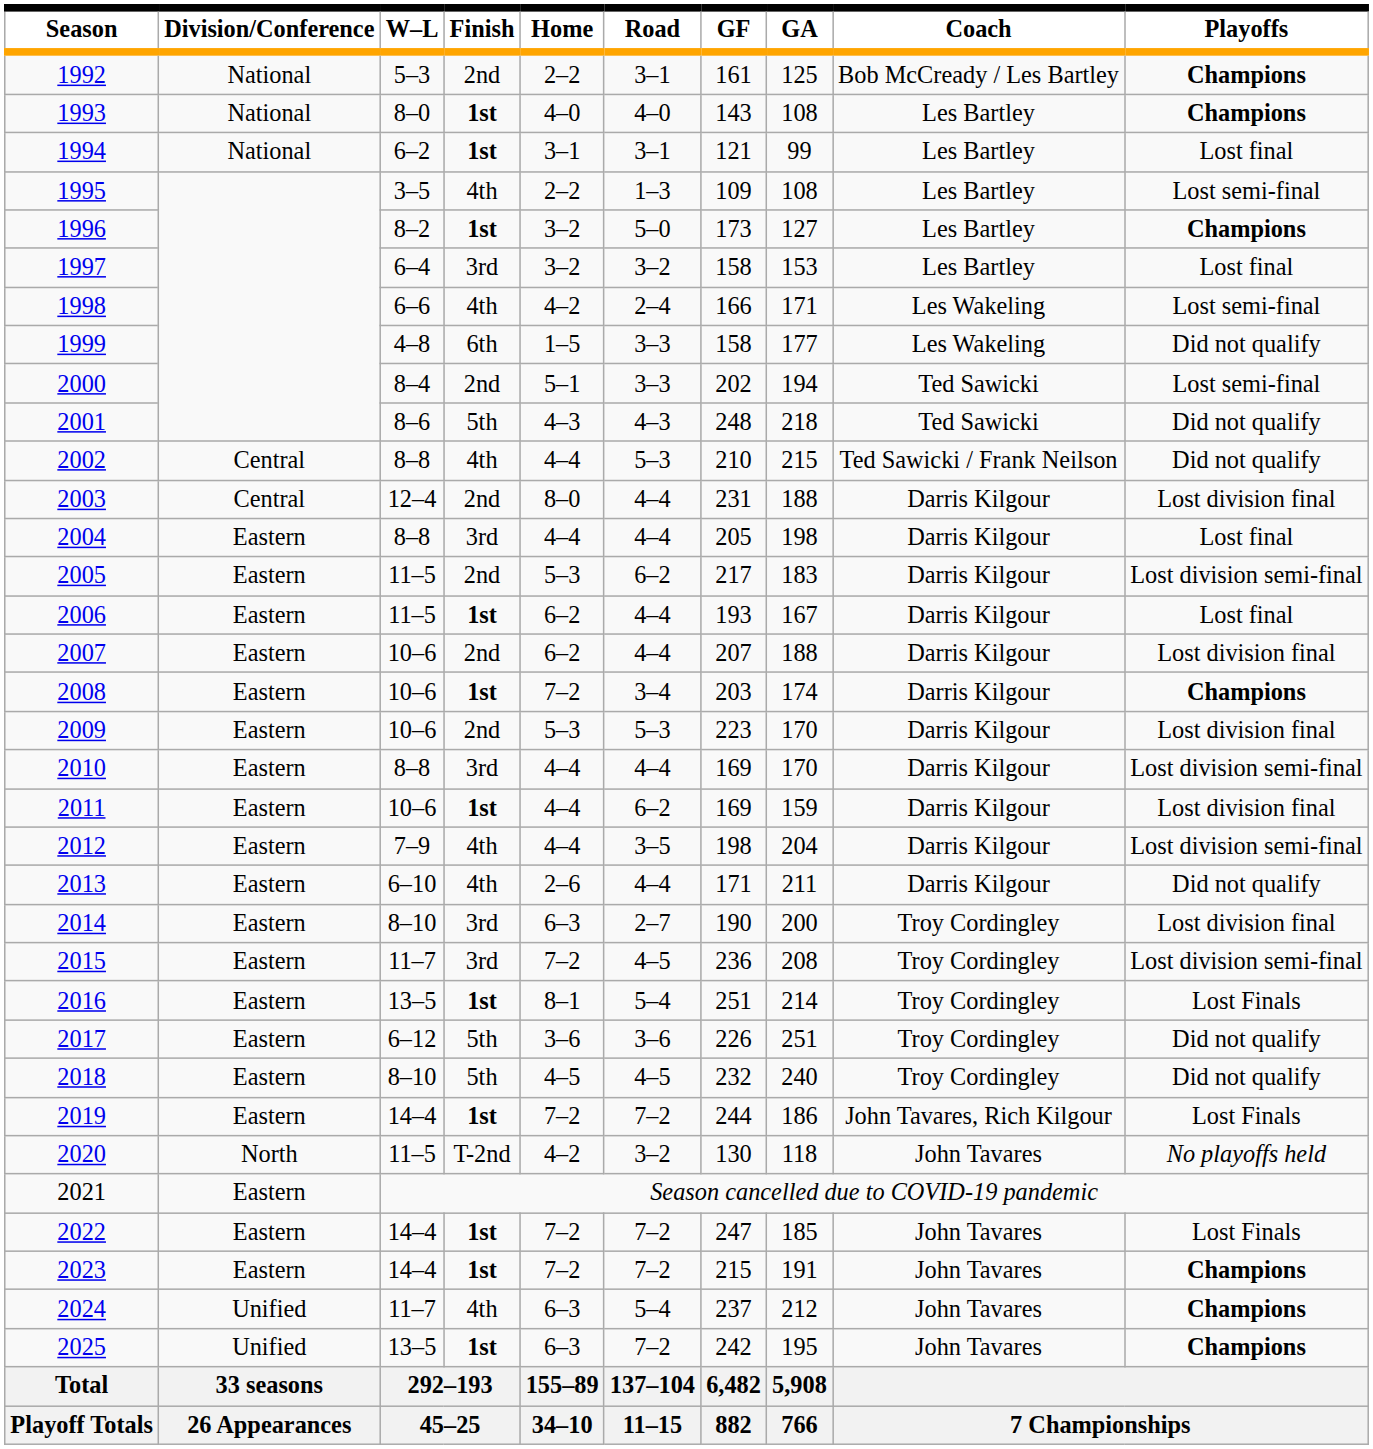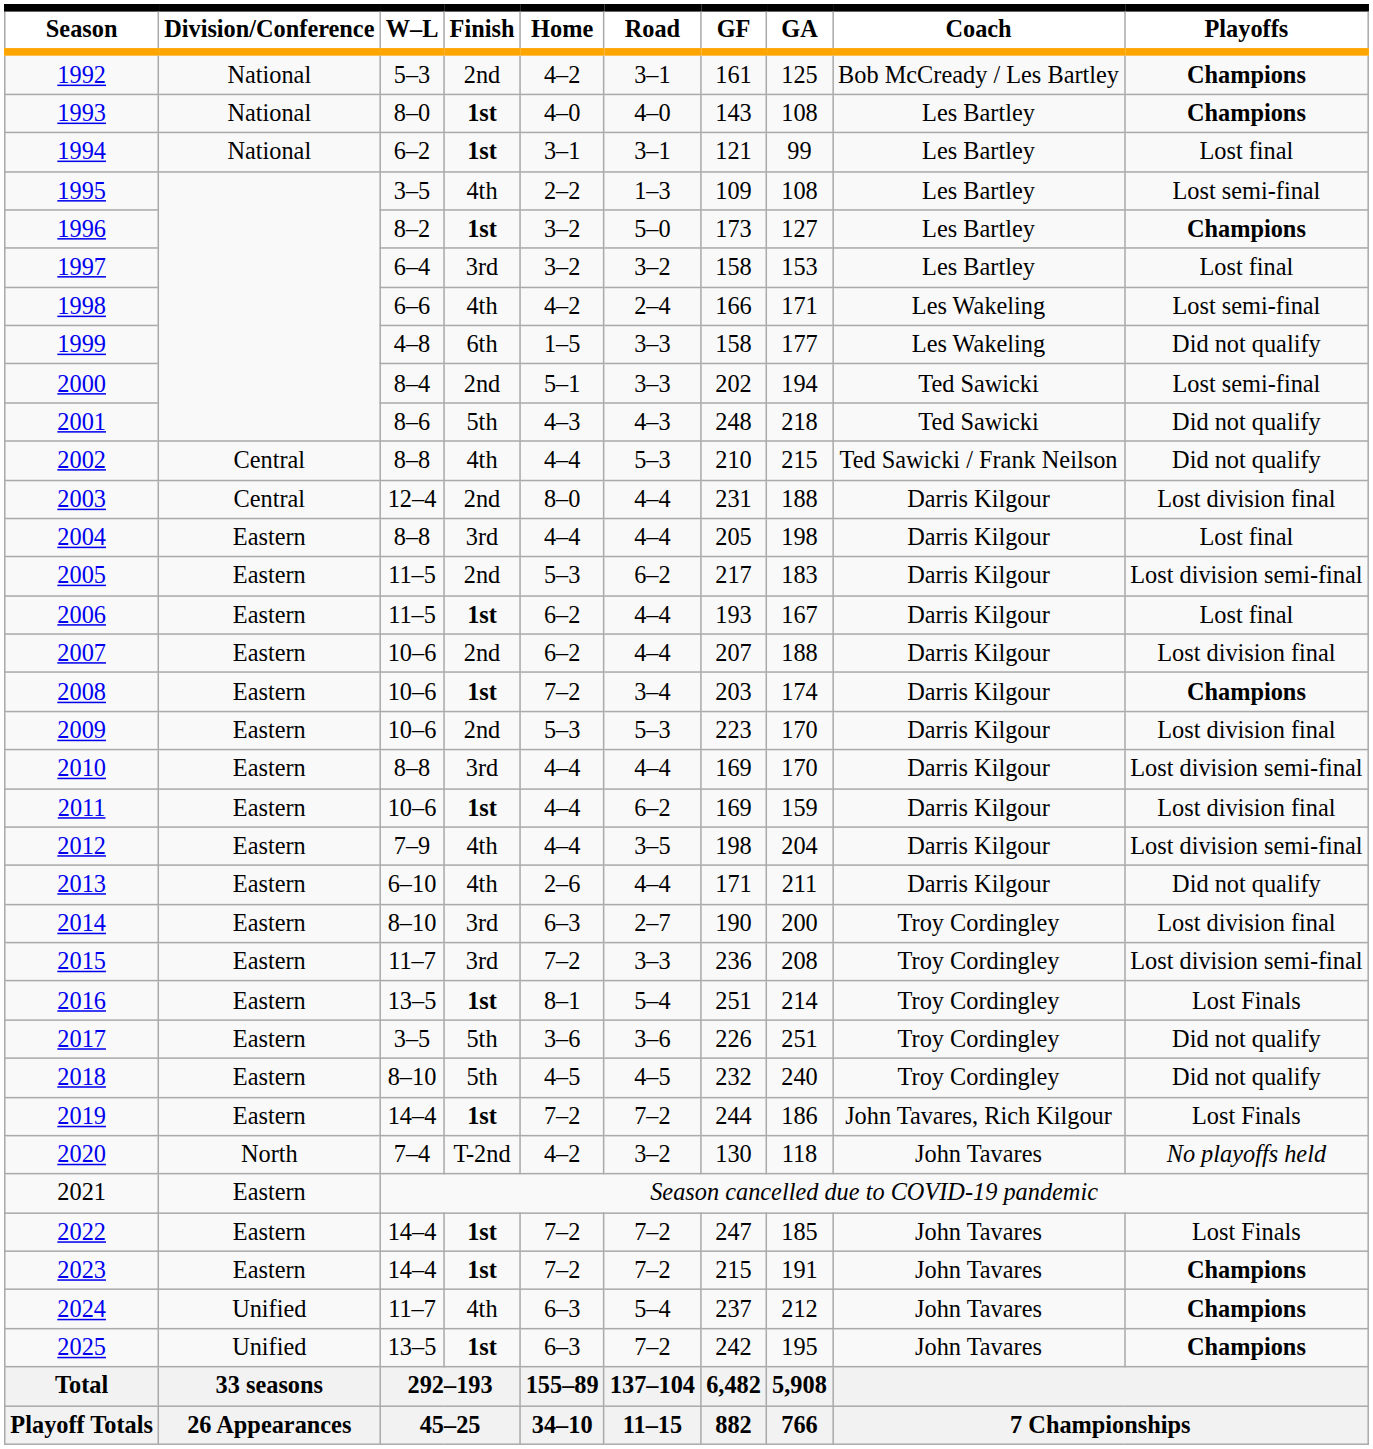1992 | Home: 2–2 -> 4–2
2015 | Road: 4–5 -> 3–3
2017 | W–L: 6–12 -> 3–5
2020 | W–L: 11–5 -> 7–4
